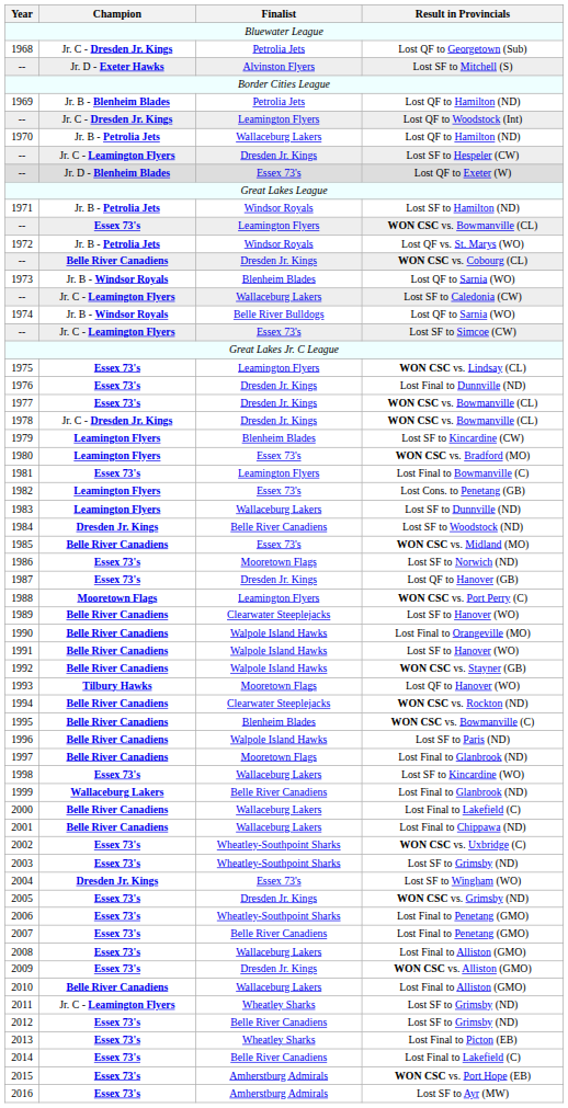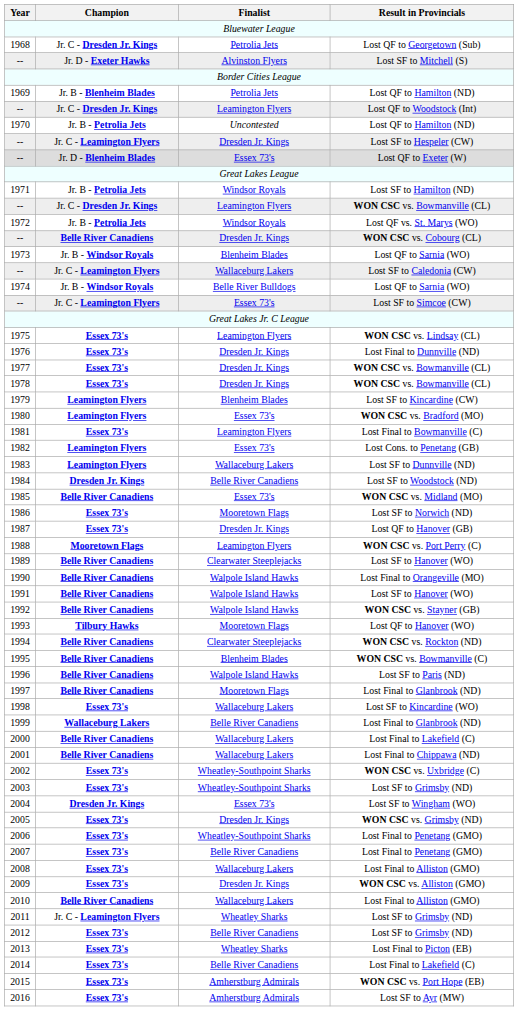1970 | Finalist: Wallaceburg Lakers -> Uncontested
-- / WON CSC vs. Bowmanville (CL) | Champion: Essex 73's -> Jr. C - Dresden Jr. Kings
1978 | Champion: Jr. C - Dresden Jr. Kings -> Essex 73's
